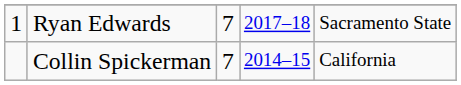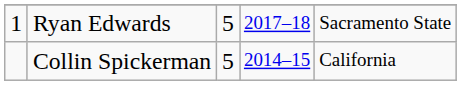Ryan Edwards | column 3: 7 -> 5
Collin Spickerman | column 3: 7 -> 5
